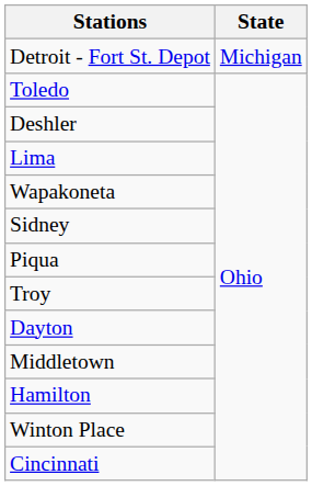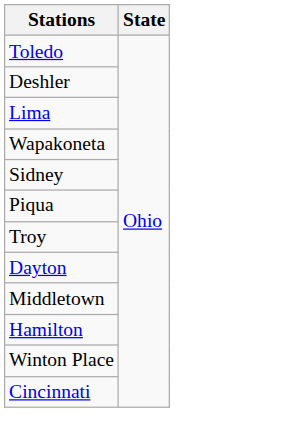- row: Detroit - Fort St. Depot | Michigan
